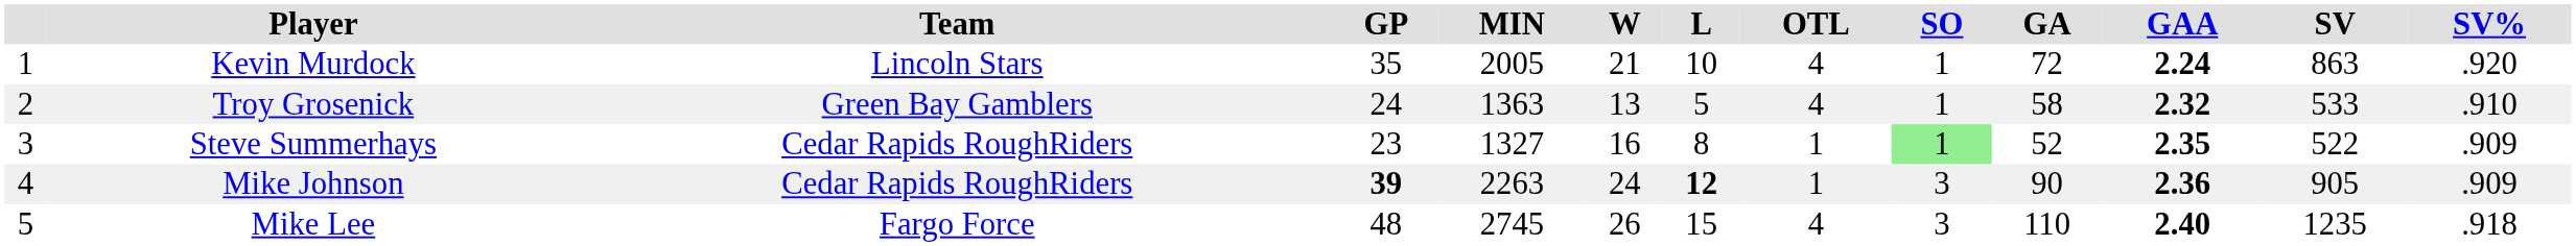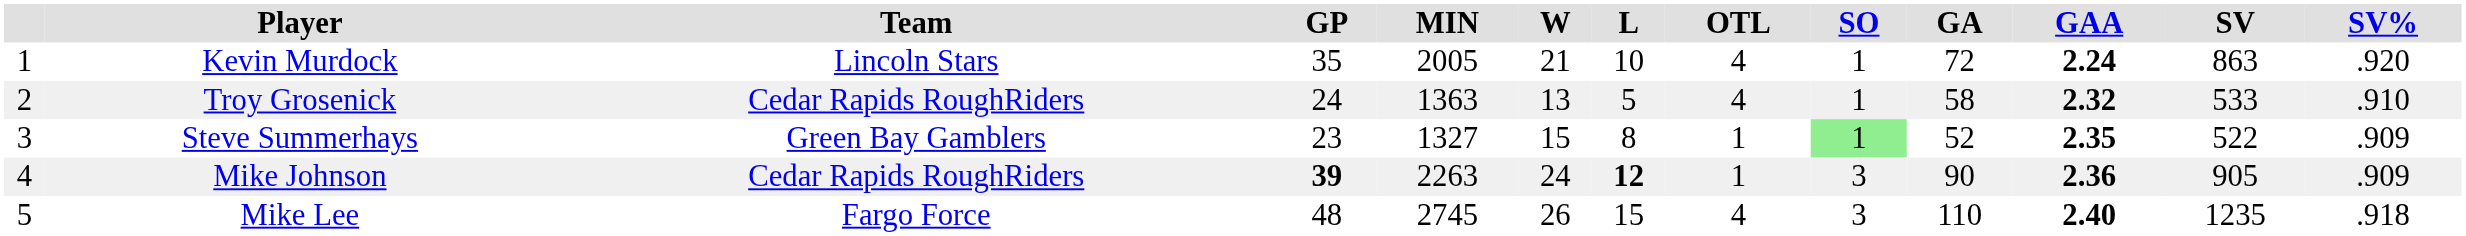Troy Grosenick | Team: Green Bay Gamblers -> Cedar Rapids RoughRiders
Steve Summerhays | Team: Cedar Rapids RoughRiders -> Green Bay Gamblers
Steve Summerhays | W: 16 -> 15
